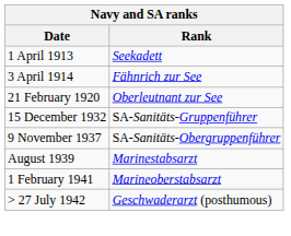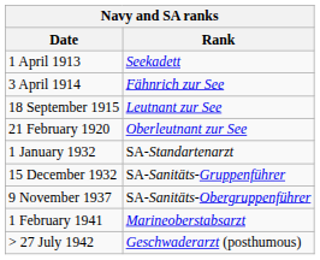+ row: 18 September 1915 | Leutnant zur See
+ row: 1 January 1932 | SA-Standartenarzt
- row: August 1939 | Marinestabsarzt
